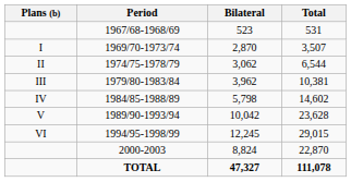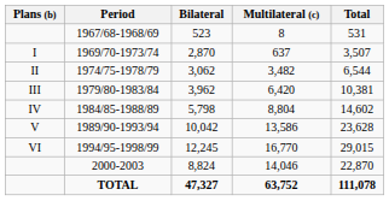+ column: Multilateral (c) | 8 | 637 | 3,482 | 6,420 | 8,804 | 13,586 | 16,770 | 14,046 | 63,752
